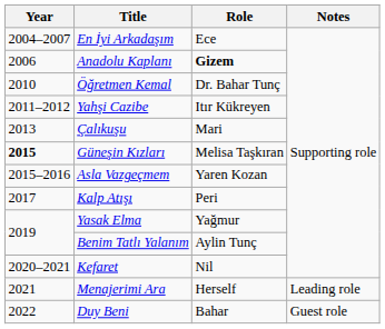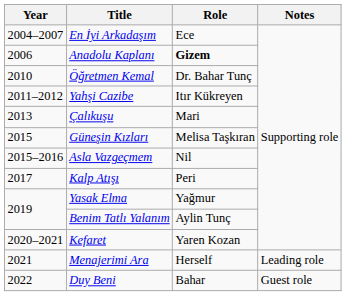Güneşin Kızları | Year: bold -> normal
Asla Vazgeçmem | Role: Yaren Kozan -> Nil
Kefaret | Role: Nil -> Yaren Kozan
